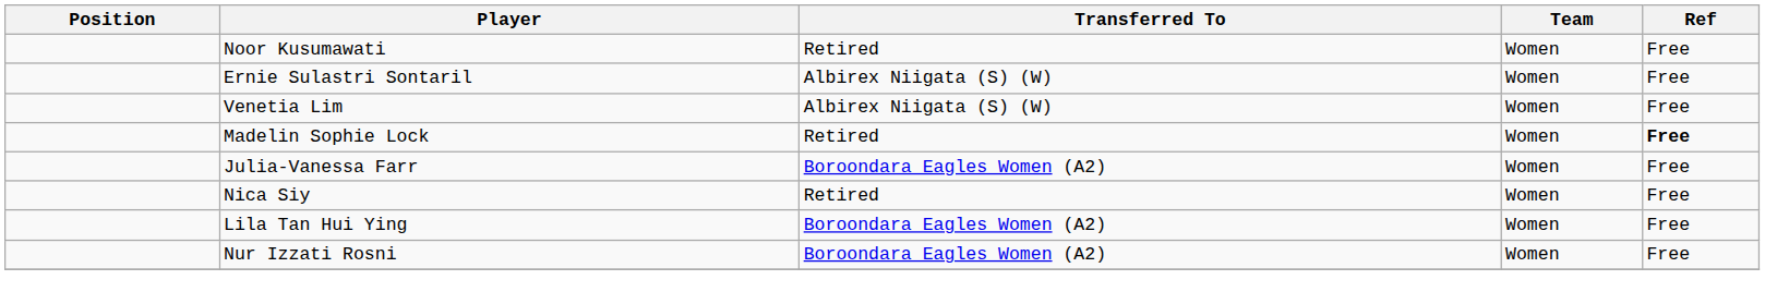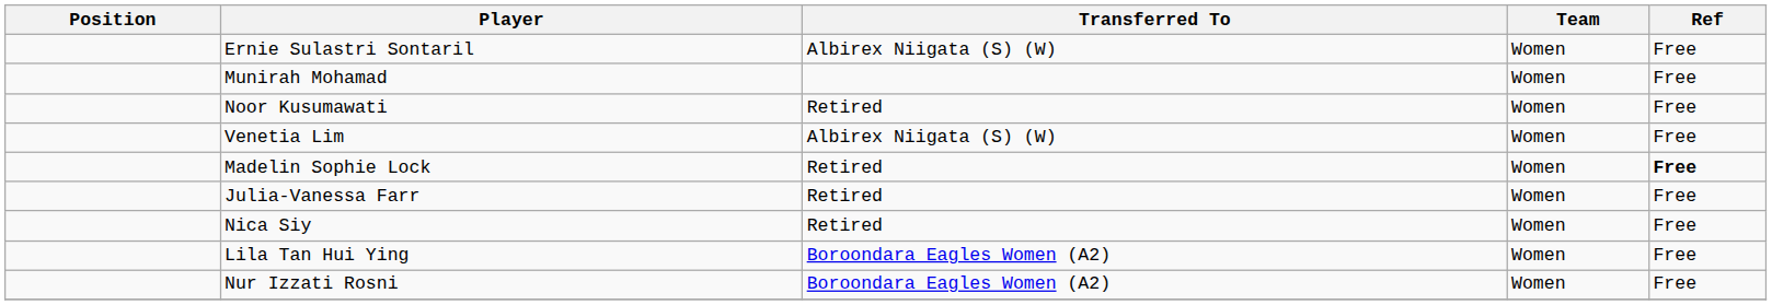rows swapped: Noor Kusumawati <-> Ernie Sulastri Sontaril
+ row: Munirah Mohamad | Women | Free
Julia-Vanessa Farr | Transferred To: Boroondara Eagles Women (A2) -> Retired
